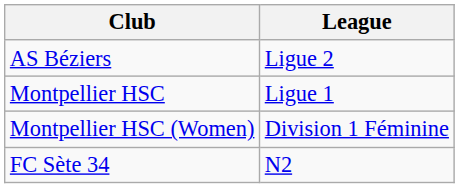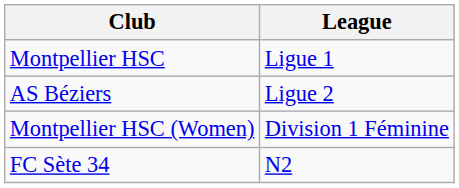rows swapped: AS Béziers <-> Montpellier HSC
